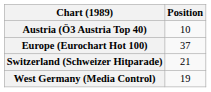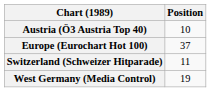Switzerland (Schweizer Hitparade) | Position: 21 -> 11
